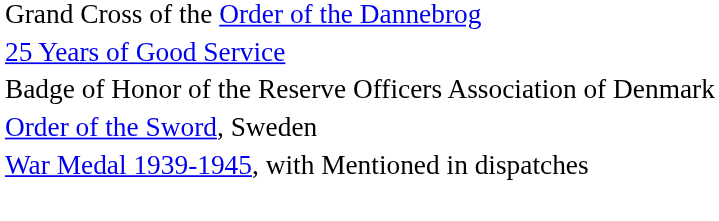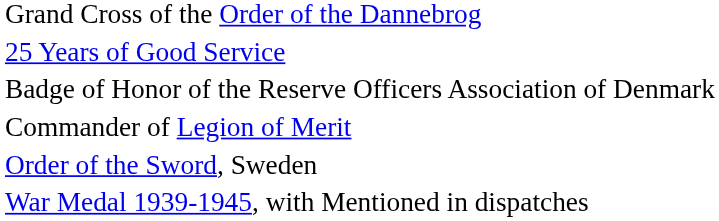+ row: Commander of Legion of Merit
